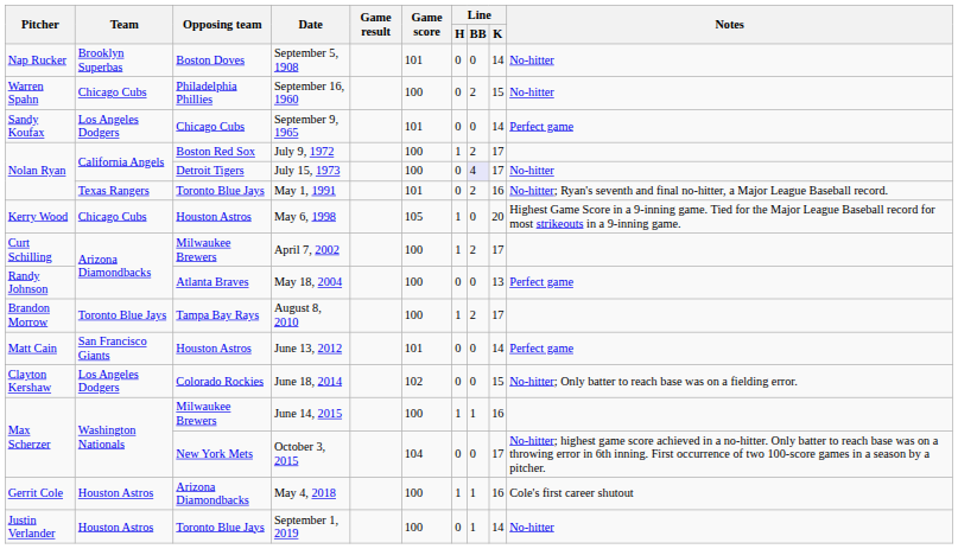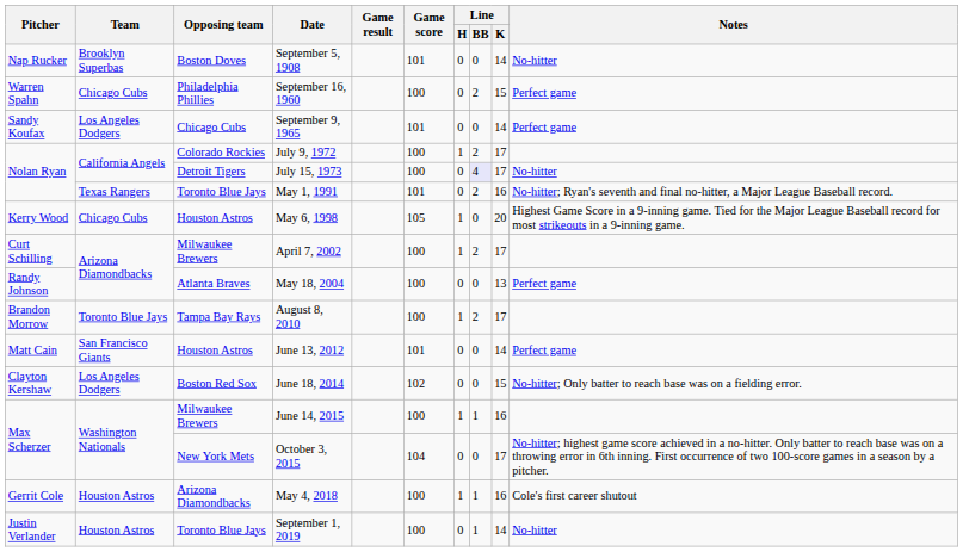September 16, 1960 | Notes: No-hitter -> Perfect game
July 9, 1972 | Opposing team: Boston Red Sox -> Colorado Rockies
June 18, 2014 | Opposing team: Colorado Rockies -> Boston Red Sox
